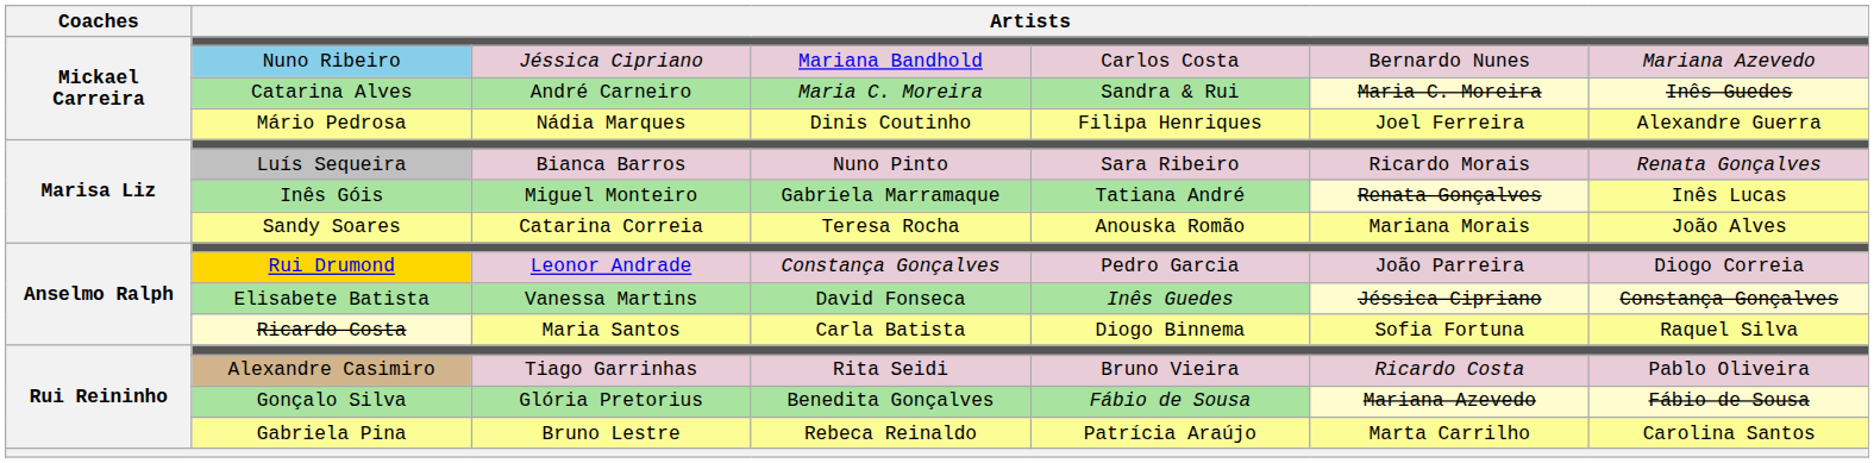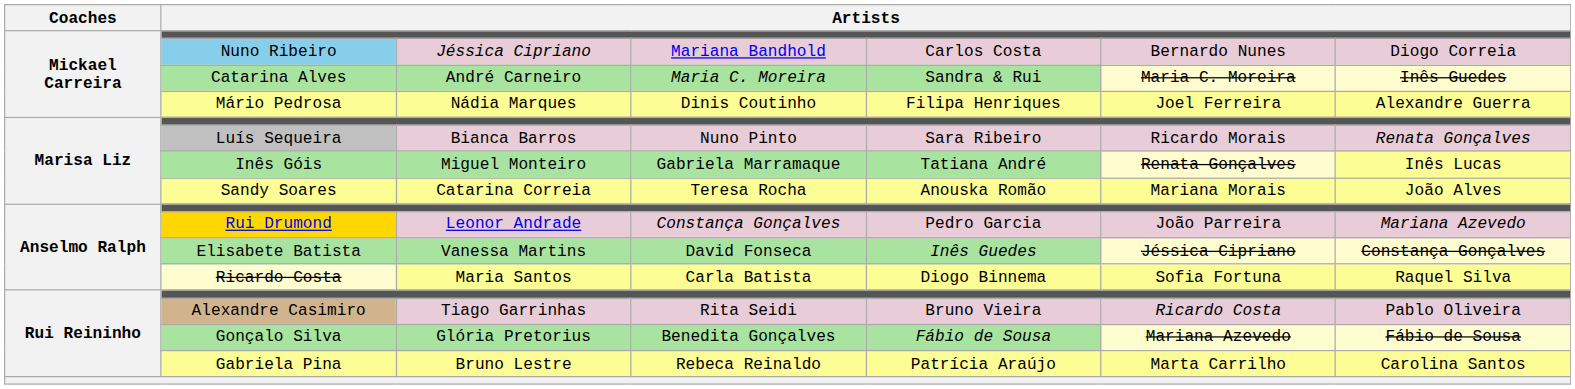Nuno Ribeiro | column 7: Mariana Azevedo -> Diogo Correia
Rui Drumond | column 7: Diogo Correia -> Mariana Azevedo
